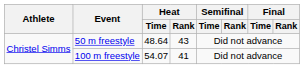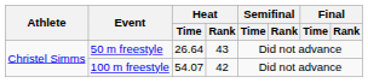50 m freestyle | Heat / Time: 48.64 -> 26.64
100 m freestyle | Heat / Rank: 41 -> 42
